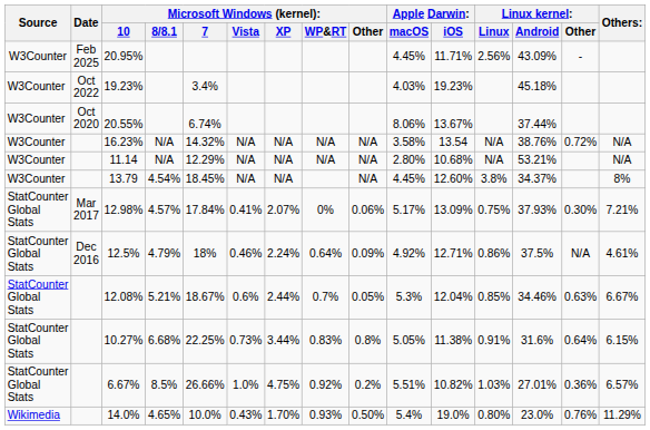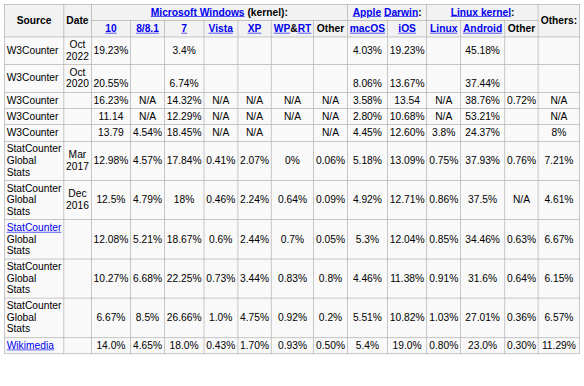- row: W3Counter | Feb 2025 | 20.95% | 4.45% | 11.71% | 2.56% | 43.09% | -
13.79 | column 13: 34.37% -> 24.37%
12.98% | column 10: 5.17% -> 5.18%
12.98% | column 14: 0.30% -> 0.76%
10.27% | column 10: 5.05% -> 4.46%
14.0% | column 5: 10.0% -> 18.0%
14.0% | column 14: 0.76% -> 0.30%
